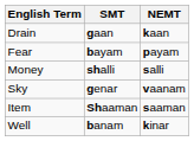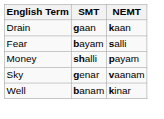Fear | NEMT: payam -> salli
Money | NEMT: salli -> payam
- row: Item | Shaaman | saaman
